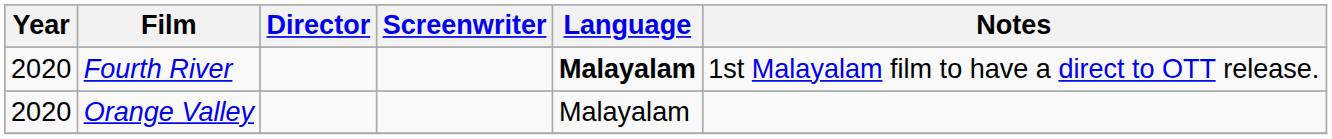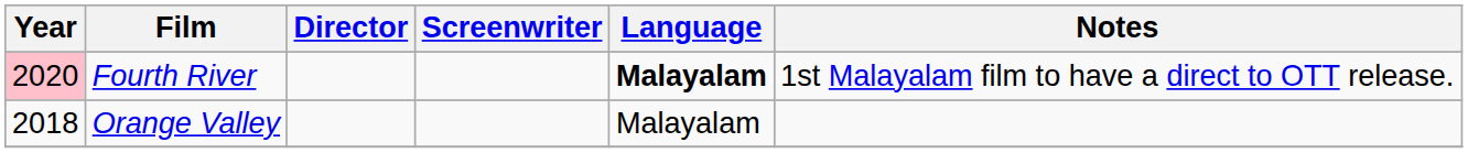Fourth River | Year: no background -> pink background
Orange Valley | Year: 2020 -> 2018
